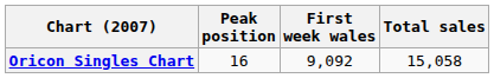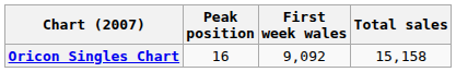Oricon Singles Chart | Total sales: 15,058 -> 15,158
